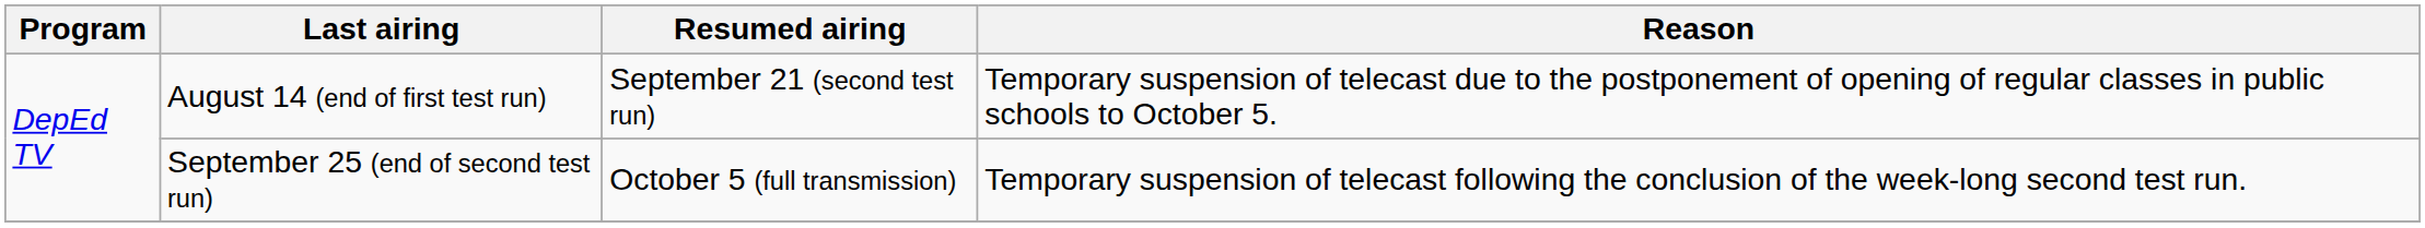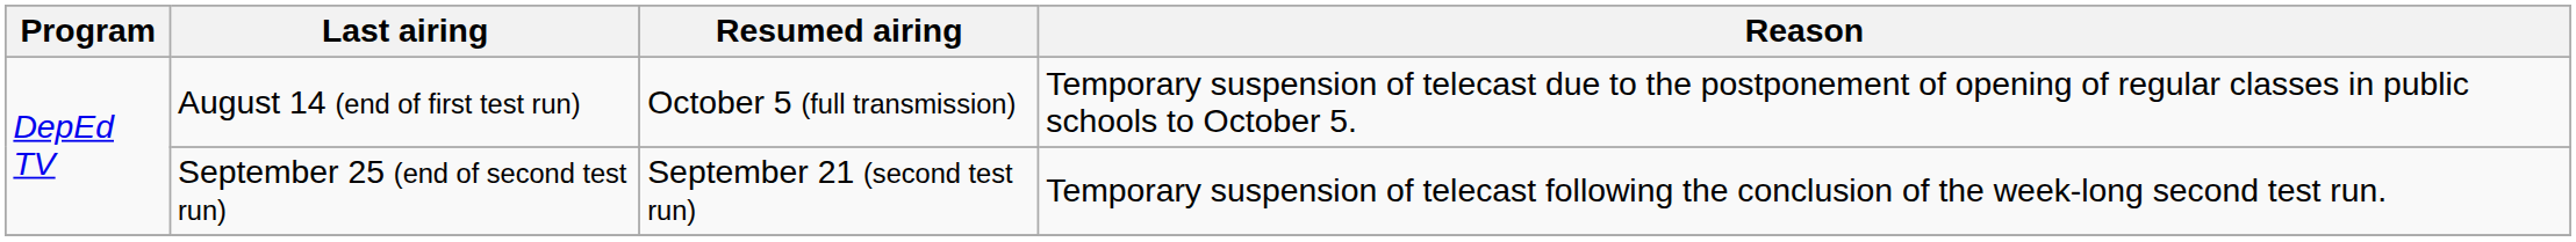August 14 (end of first test run) | Resumed airing: September 21 (second test run) -> October 5 (full transmission)
September 25 (end of second test run) | Resumed airing: October 5 (full transmission) -> September 21 (second test run)
